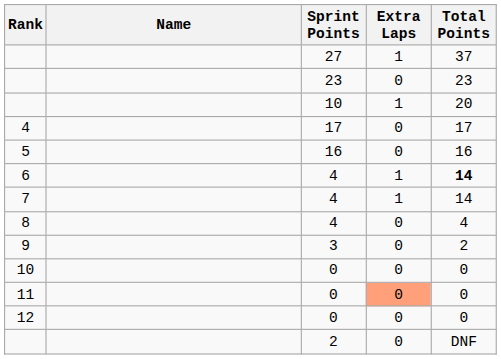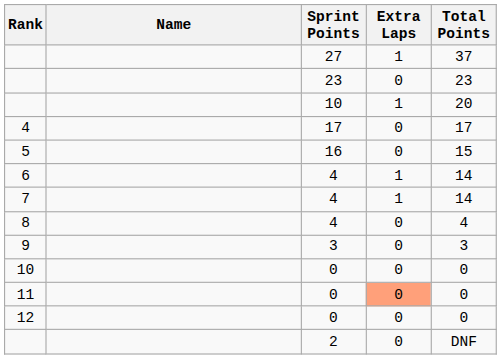5 | Total Points: 16 -> 15
6 | Total Points: bold -> normal
9 | Total Points: 2 -> 3
